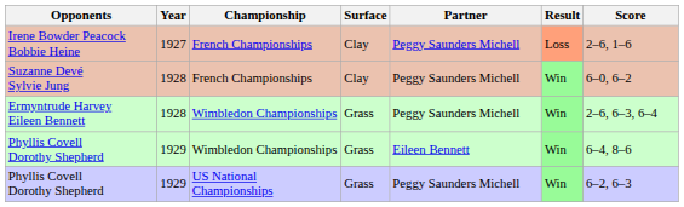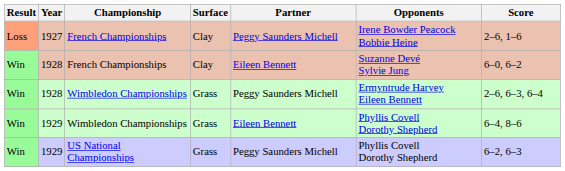columns swapped: Result <-> Opponents
1928 / French Championships | Partner: Peggy Saunders Michell -> Eileen Bennett
